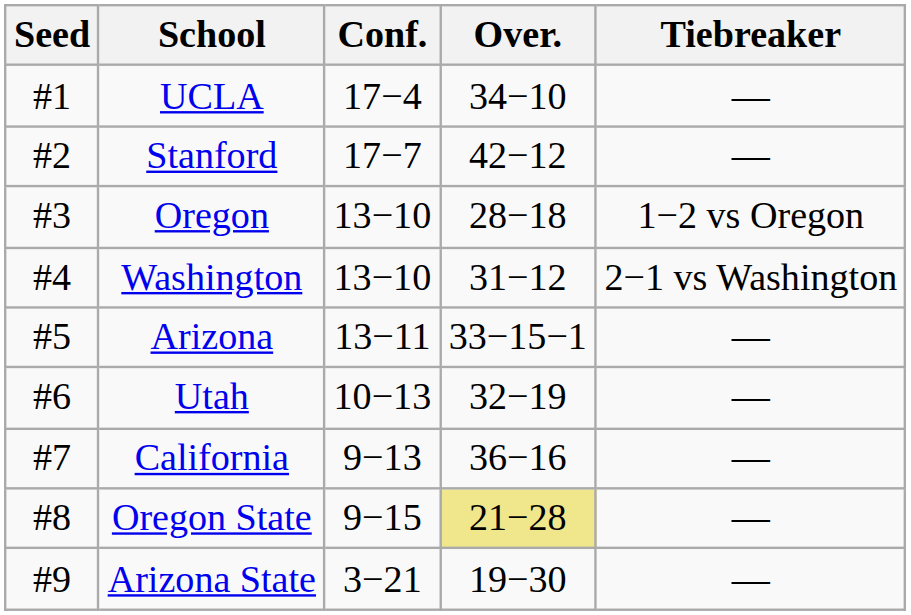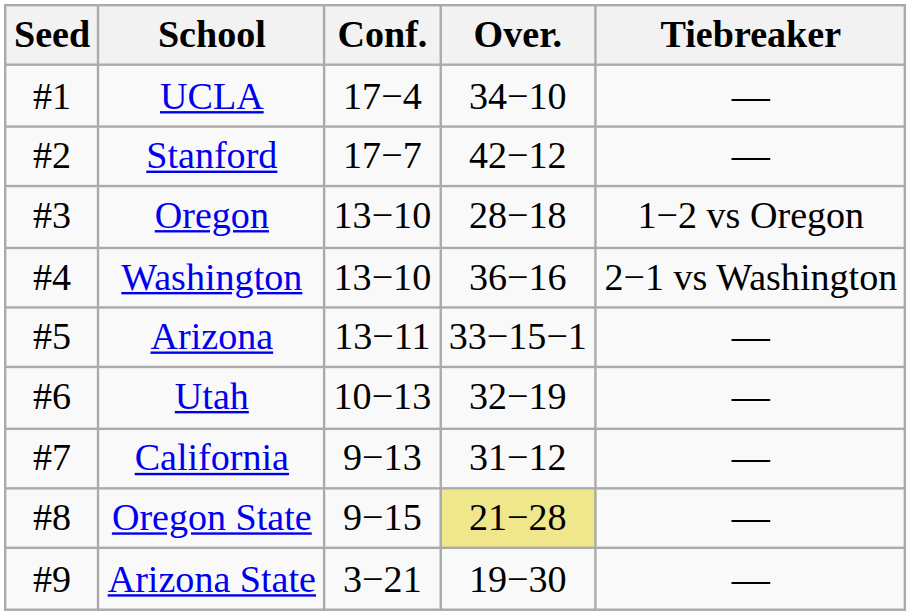Washington | Over.: 31−12 -> 36−16
California | Over.: 36−16 -> 31−12
